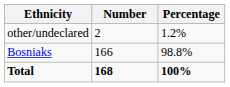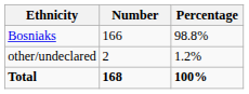rows swapped: Bosniaks <-> other/undeclared
